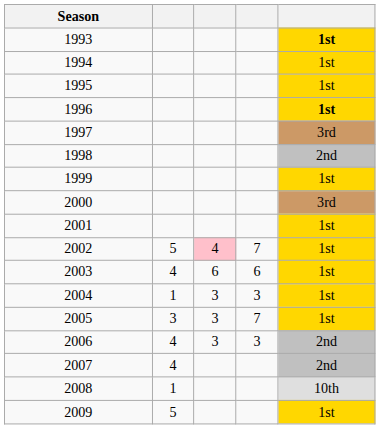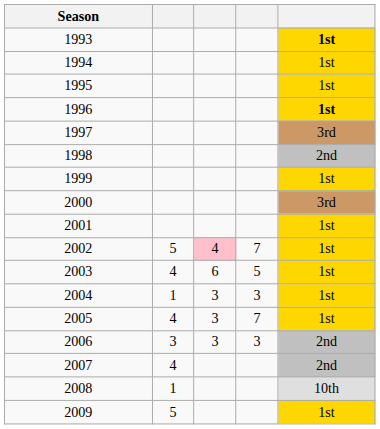2003 | column 4: 6 -> 5
2005 | column 2: 3 -> 4
2006 | column 2: 4 -> 3
